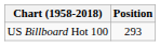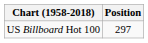US Billboard Hot 100 | Position: 293 -> 297
